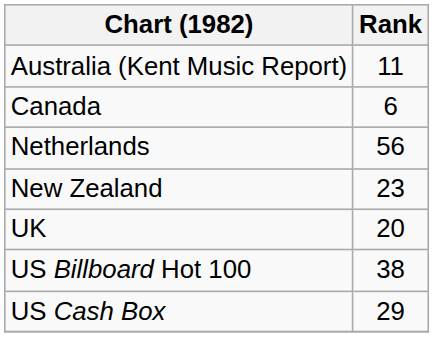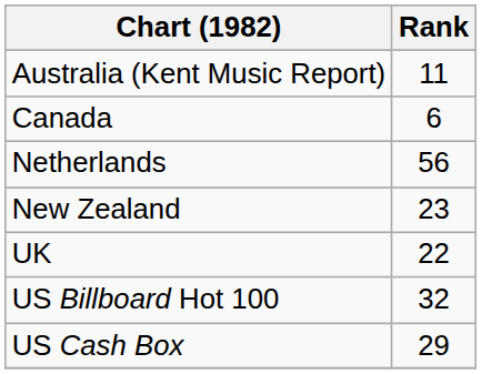UK | Rank: 20 -> 22
US Billboard Hot 100 | Rank: 38 -> 32
